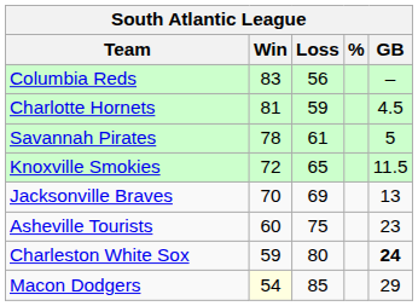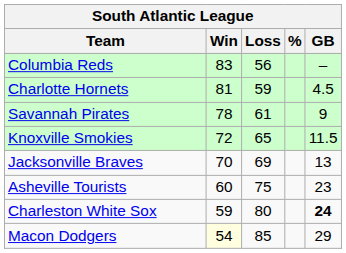Savannah Pirates | GB: 5 -> 9
